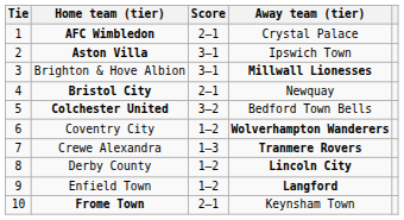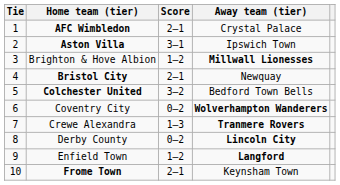Brighton & Hove Albion | Score: 3–1 -> 1–2
Coventry City | Score: 1–2 -> 0–2
Derby County | Score: 1–2 -> 0–2
